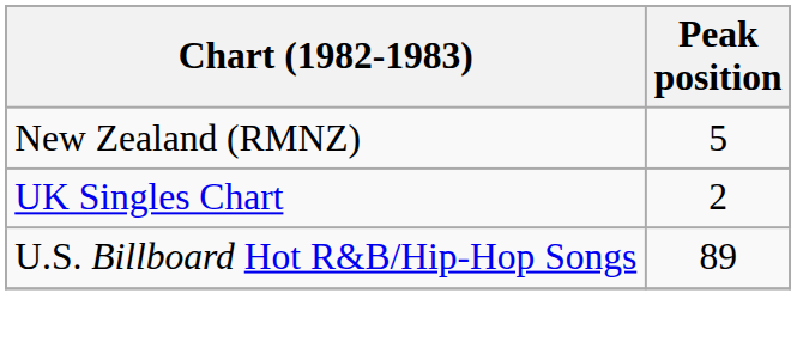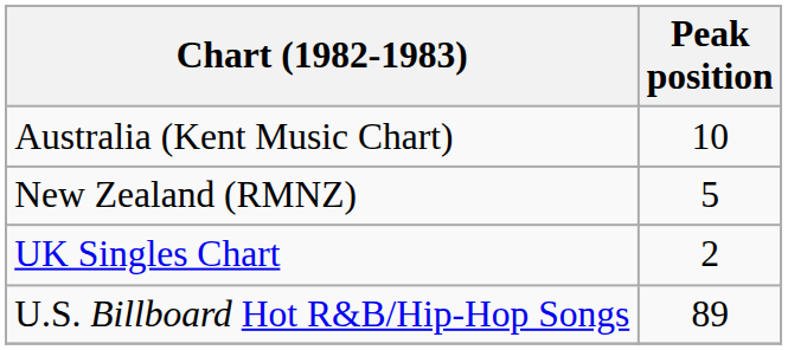+ row: Australia (Kent Music Chart) | 10
